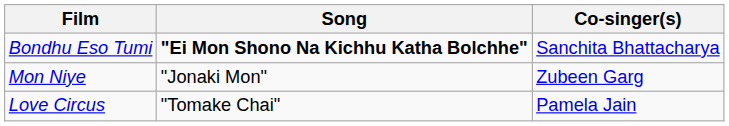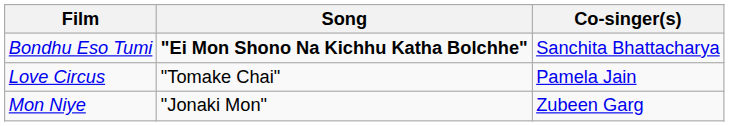rows swapped: Mon Niye <-> Love Circus
